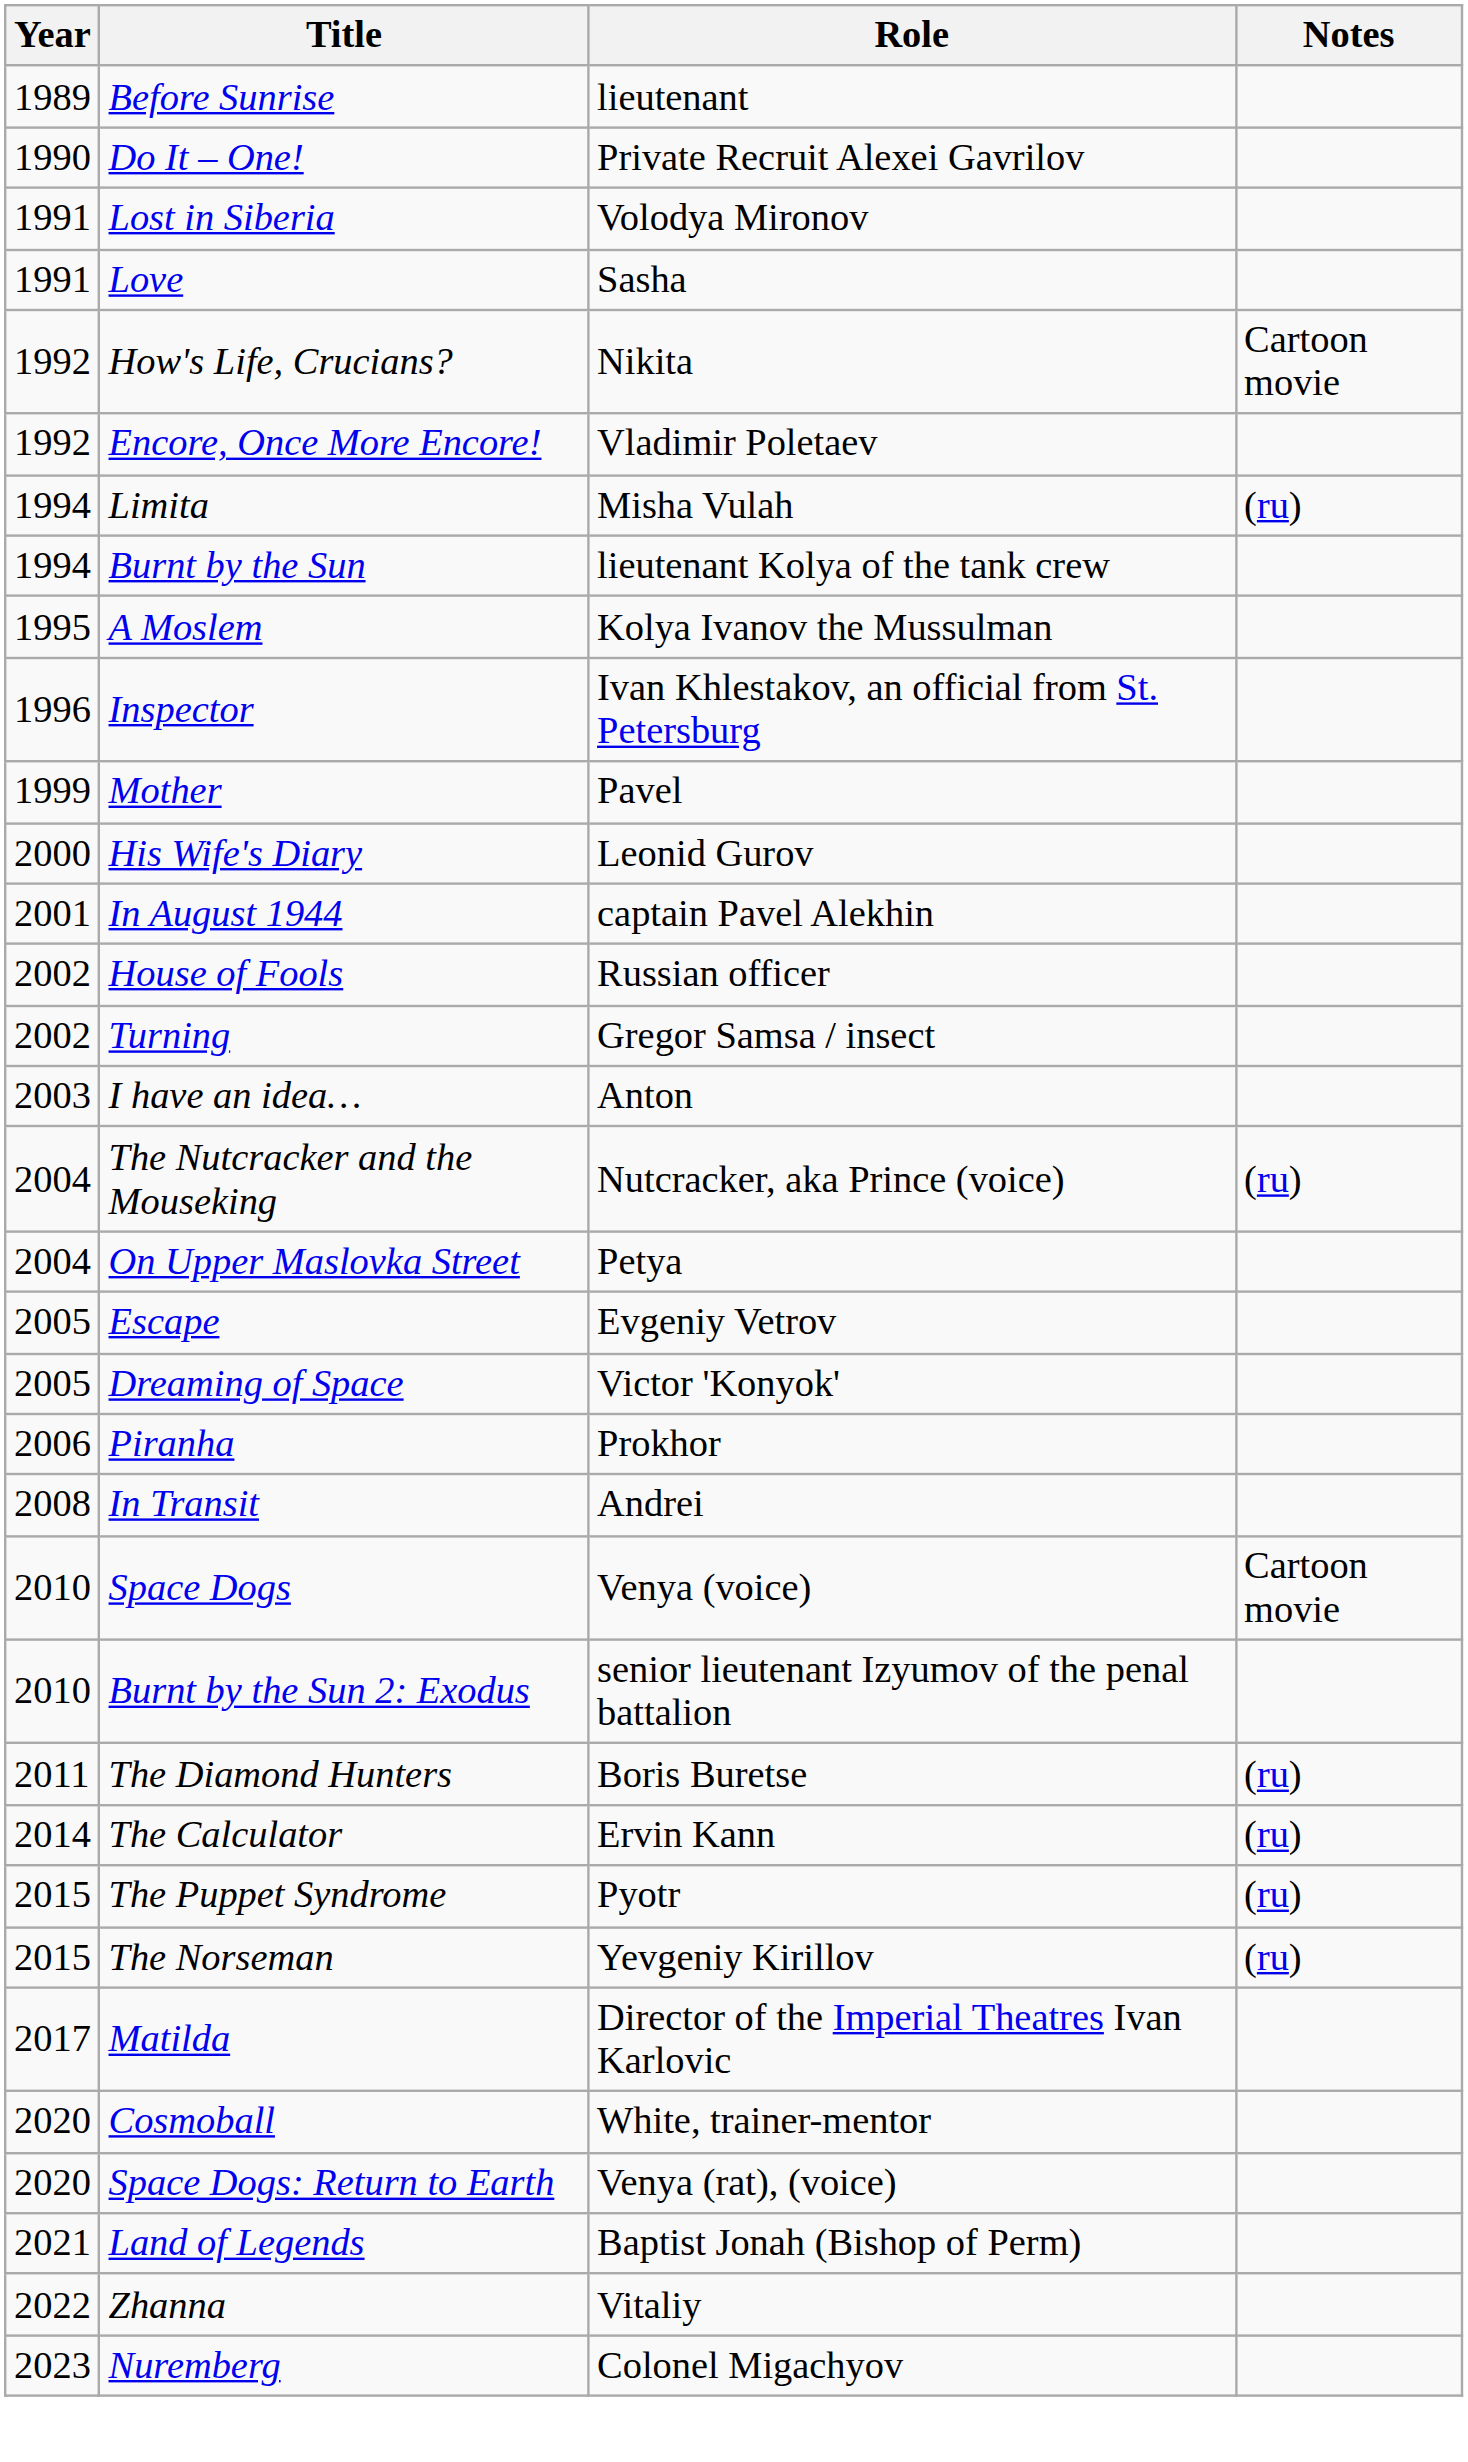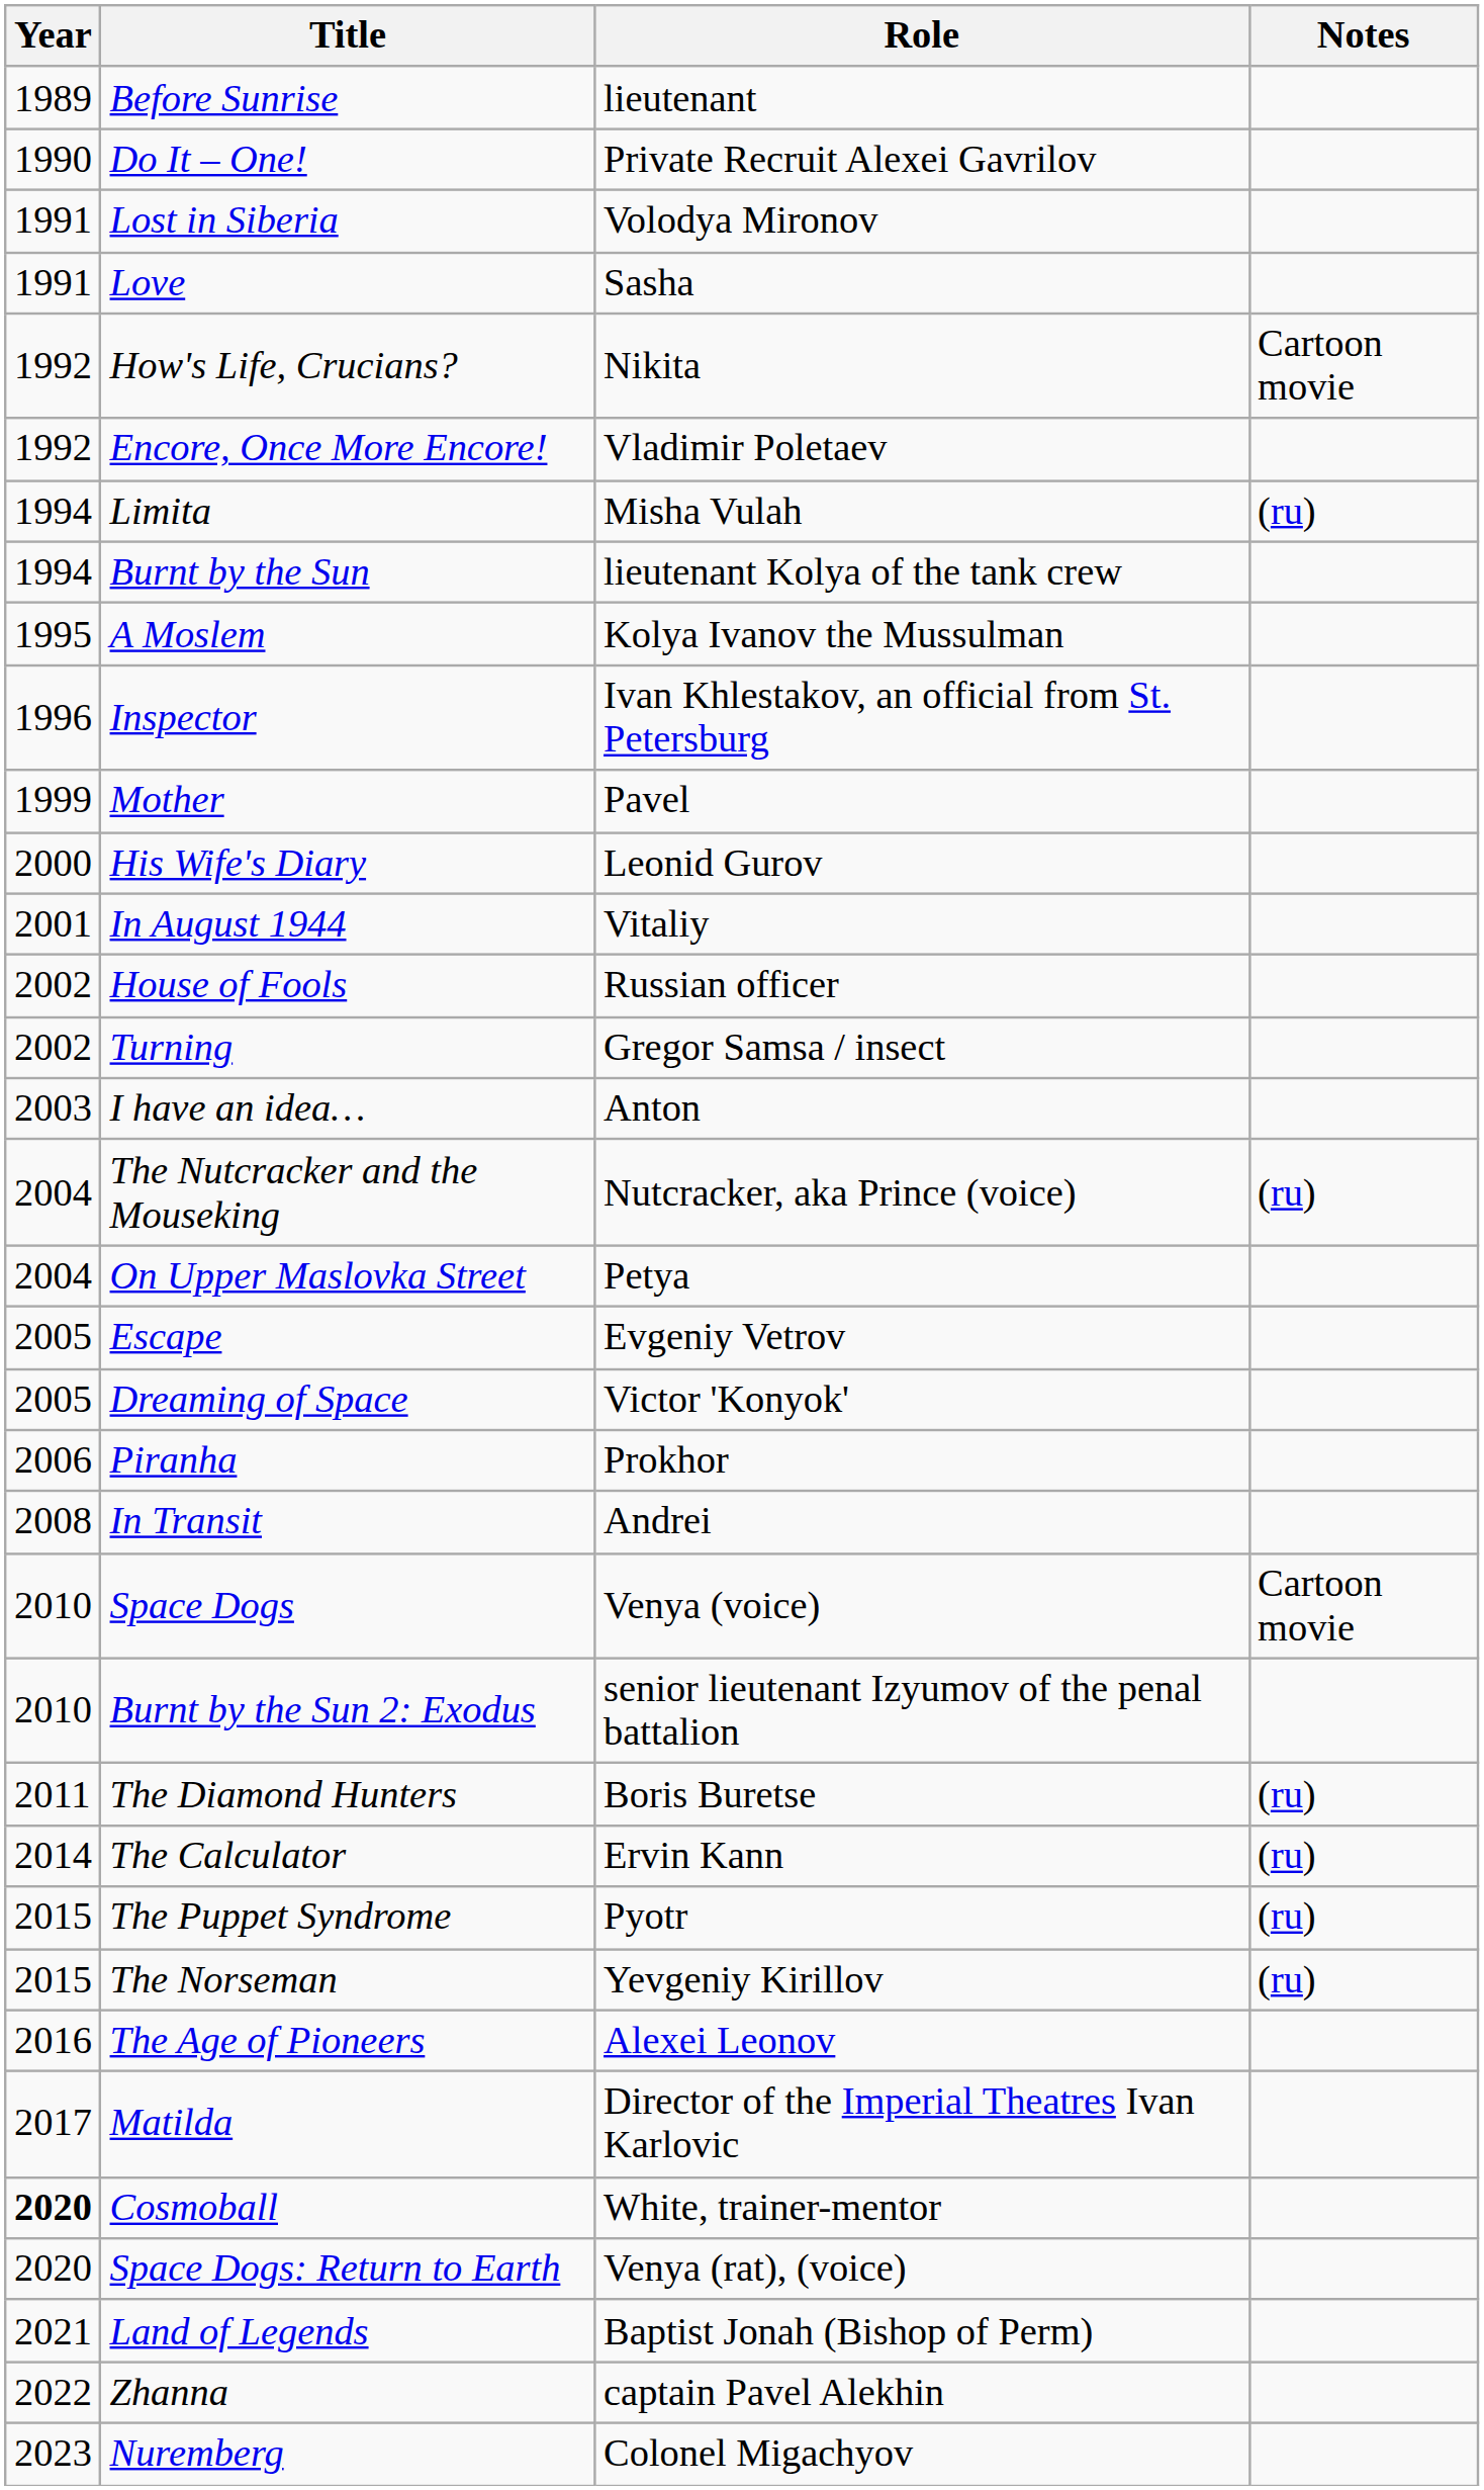In August 1944 | Role: captain Pavel Alekhin -> Vitaliy
+ row: 2016 | The Age of Pioneers | Alexei Leonov
Cosmoball | Year: normal -> bold
Zhanna | Role: Vitaliy -> captain Pavel Alekhin
